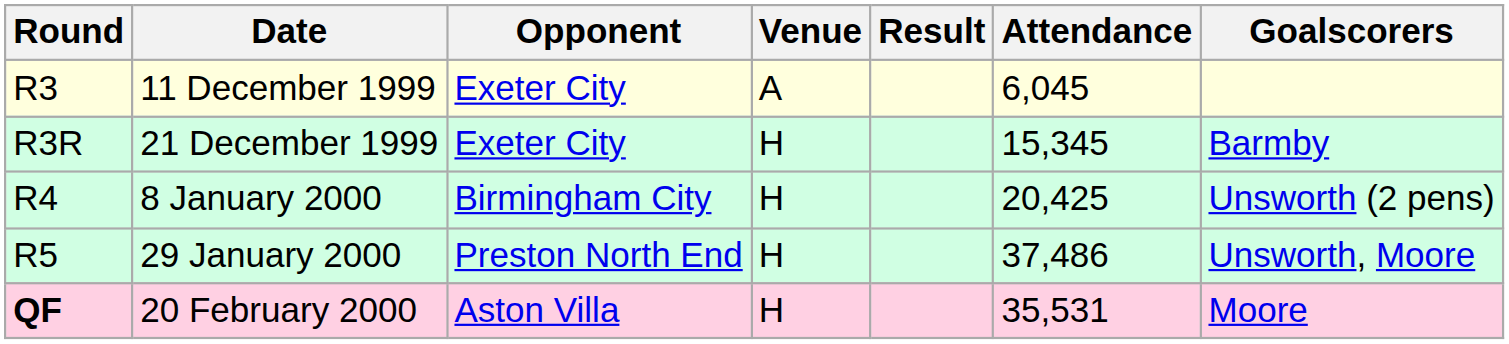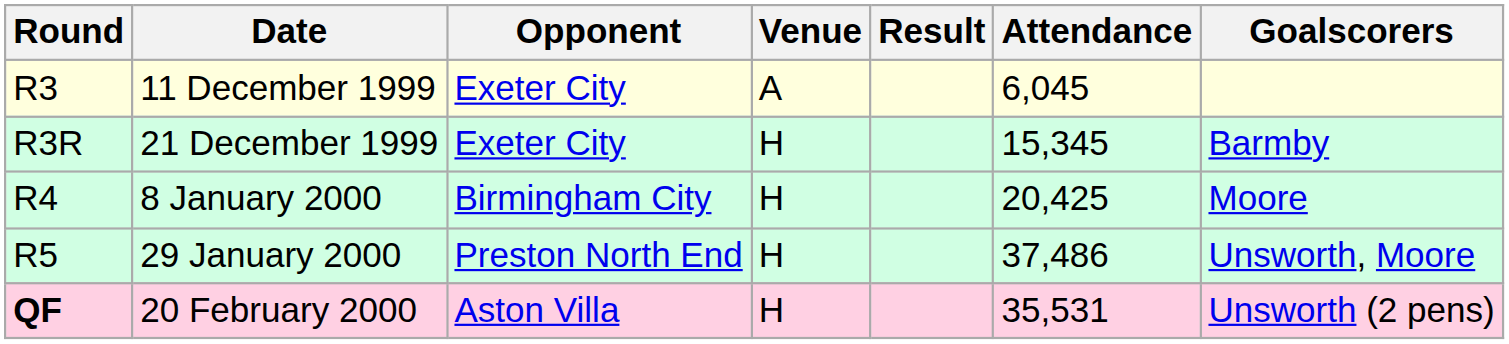8 January 2000 | Goalscorers: Unsworth (2 pens) -> Moore
20 February 2000 | Goalscorers: Moore -> Unsworth (2 pens)
